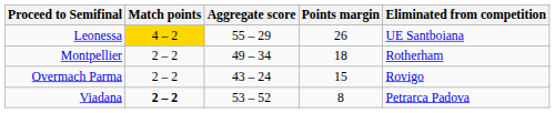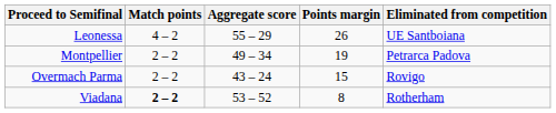Leonessa | Match points: gold background -> no background
Montpellier | Points margin: 18 -> 19
Montpellier | Eliminated from competition: Rotherham -> Petrarca Padova
Viadana | Eliminated from competition: Petrarca Padova -> Rotherham
